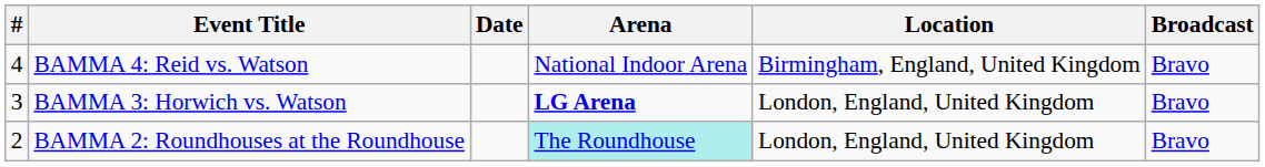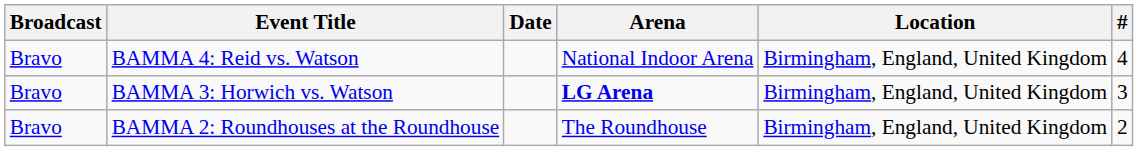columns swapped: # <-> Broadcast
BAMMA 3: Horwich vs. Watson | Location: London, England, United Kingdom -> Birmingham, England, United Kingdom
BAMMA 2: Roundhouses at the Roundhouse | Arena: paleturquoise background -> no background
BAMMA 2: Roundhouses at the Roundhouse | Location: London, England, United Kingdom -> Birmingham, England, United Kingdom
